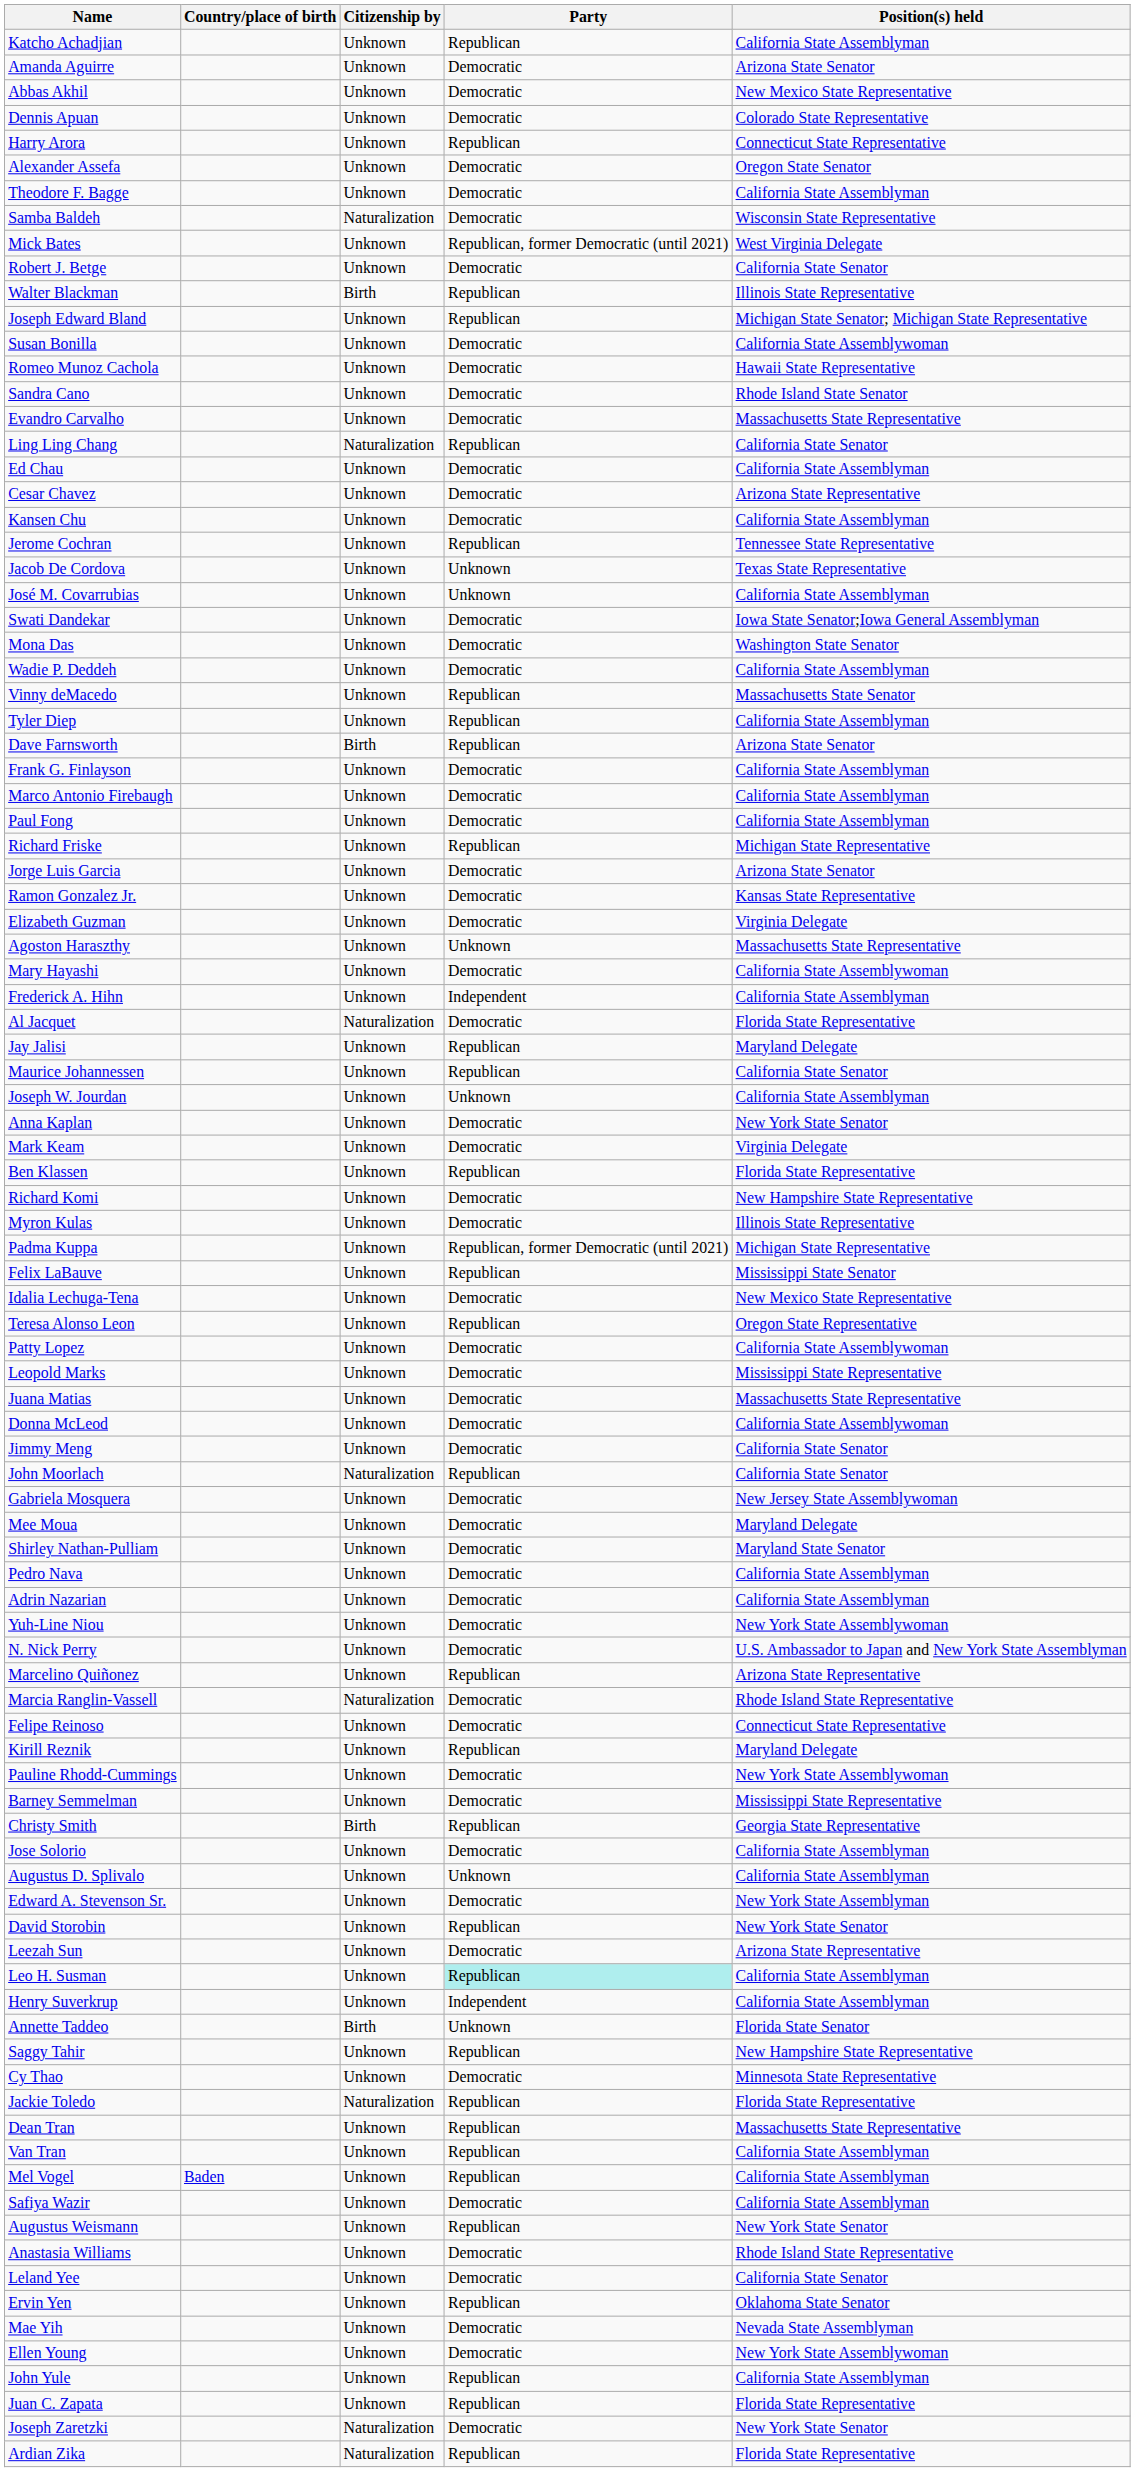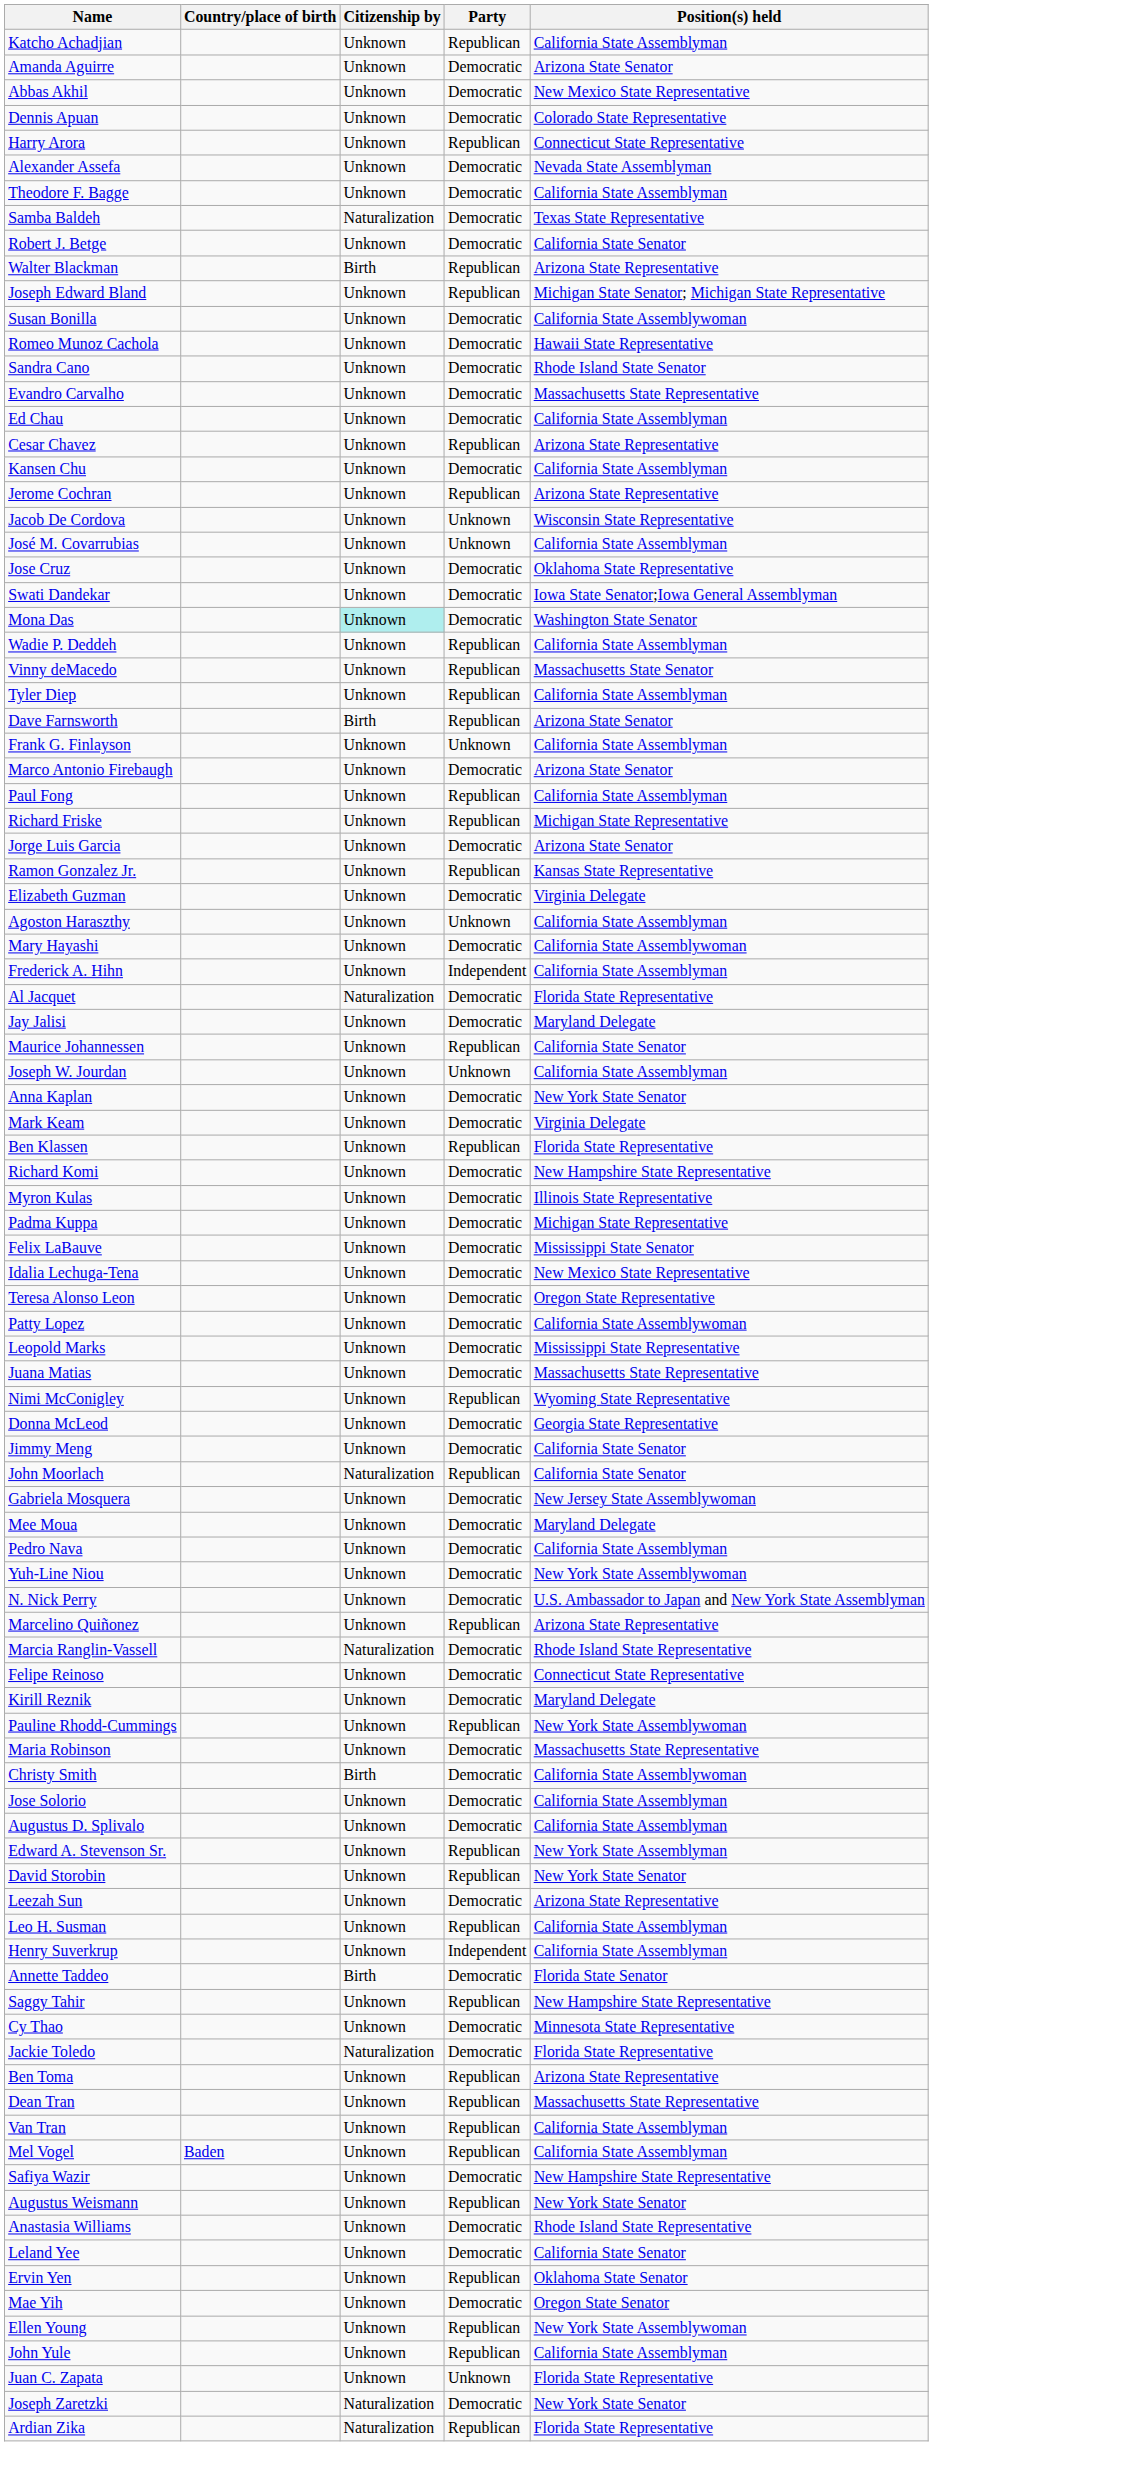Alexander Assefa | Position(s) held: Oregon State Senator -> Nevada State Assemblyman
Samba Baldeh | Position(s) held: Wisconsin State Representative -> Texas State Representative
- row: Mick Bates | Unknown | Republican, former Democratic (until 2021) | West Virginia Delegate
Walter Blackman | Position(s) held: Illinois State Representative -> Arizona State Representative
- row: Ling Ling Chang | Naturalization | Republican | California State Senator
Cesar Chavez | Party: Democratic -> Republican
Jerome Cochran | Position(s) held: Tennessee State Representative -> Arizona State Representative
Jacob De Cordova | Position(s) held: Texas State Representative -> Wisconsin State Representative
+ row: Jose Cruz | Unknown | Democratic | Oklahoma State Representative
Mona Das | Citizenship by: no background -> paleturquoise background
Wadie P. Deddeh | Party: Democratic -> Republican
Frank G. Finlayson | Party: Democratic -> Unknown
Marco Antonio Firebaugh | Position(s) held: California State Assemblyman -> Arizona State Senator
Paul Fong | Party: Democratic -> Republican
Ramon Gonzalez Jr. | Party: Democratic -> Republican
Agoston Haraszthy | Position(s) held: Massachusetts State Representative -> California State Assemblyman
Jay Jalisi | Party: Republican -> Democratic
Padma Kuppa | Party: Republican, former Democratic (until 2021) -> Democratic
Felix LaBauve | Party: Republican -> Democratic
Teresa Alonso Leon | Party: Republican -> Democratic
+ row: Nimi McConigley | Unknown | Republican | Wyoming State Representative
Donna McLeod | Position(s) held: California State Assemblywoman -> Georgia State Representative
- row: Shirley Nathan-Pulliam | Unknown | Democratic | Maryland State Senator
- row: Adrin Nazarian | Unknown | Democratic | California State Assemblyman
Kirill Reznik | Party: Republican -> Democratic
Pauline Rhodd-Cummings | Party: Democratic -> Republican
+ row: Maria Robinson | Unknown | Democratic | Massachusetts State Representative
- row: Barney Semmelman | Unknown | Democratic | Mississippi State Representative
Christy Smith | Party: Republican -> Democratic
Christy Smith | Position(s) held: Georgia State Representative -> California State Assemblywoman
Augustus D. Splivalo | Party: Unknown -> Democratic
Edward A. Stevenson Sr. | Party: Democratic -> Republican
Leo H. Susman | Party: paleturquoise background -> no background
Annette Taddeo | Party: Unknown -> Democratic
Jackie Toledo | Party: Republican -> Democratic
+ row: Ben Toma | Unknown | Republican | Arizona State Representative
Safiya Wazir | Position(s) held: California State Assemblyman -> New Hampshire State Representative
Mae Yih | Position(s) held: Nevada State Assemblyman -> Oregon State Senator
Ellen Young | Party: Democratic -> Republican
Juan C. Zapata | Party: Republican -> Unknown
